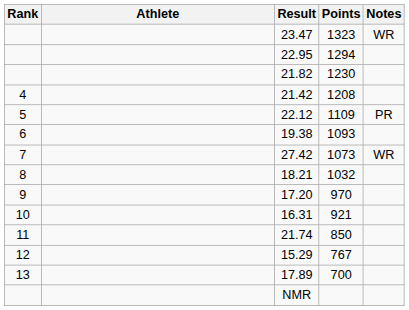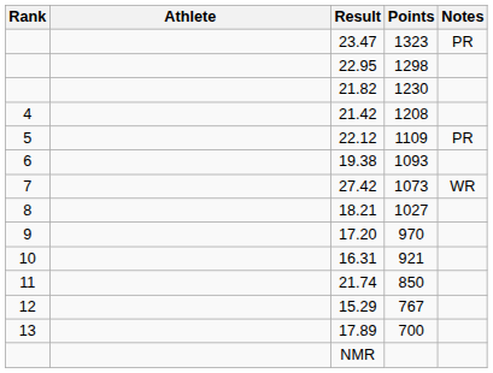23.47 | Notes: WR -> PR
22.95 | Points: 1294 -> 1298
18.21 | Points: 1032 -> 1027
